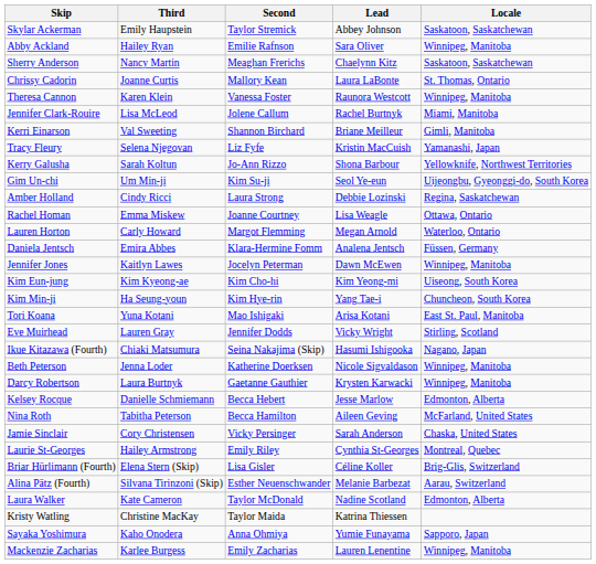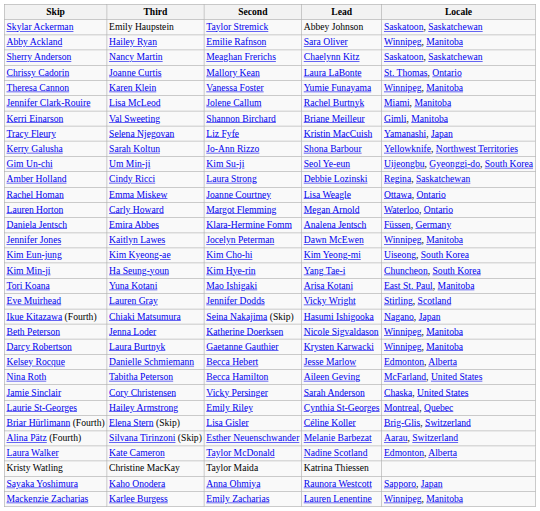Theresa Cannon | Lead: Raunora Westcott -> Yumie Funayama
Sayaka Yoshimura | Lead: Yumie Funayama -> Raunora Westcott
